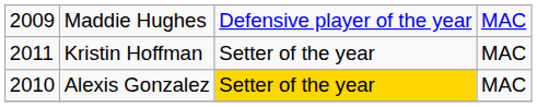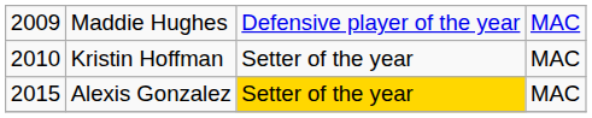Kristin Hoffman | column 1: 2011 -> 2010
Alexis Gonzalez | column 1: 2010 -> 2015
